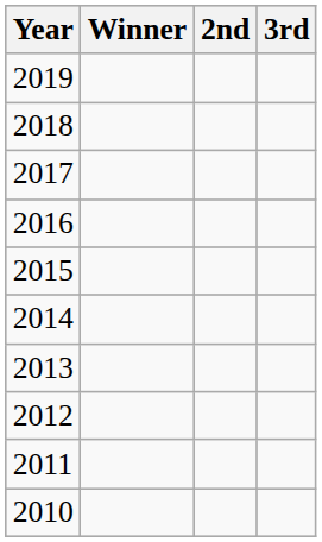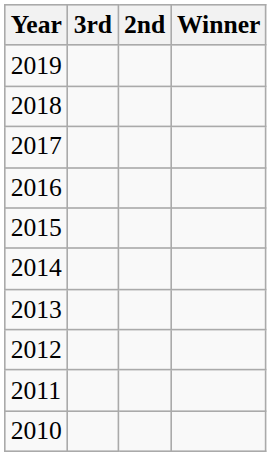columns swapped: Winner <-> 3rd
